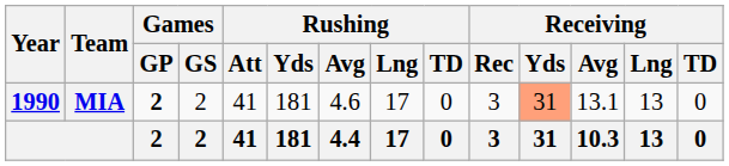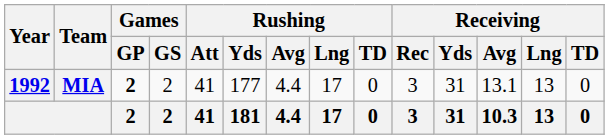MIA | Year: 1990 -> 1992
MIA | Rushing / Yds: 181 -> 177
MIA | Rushing / Avg: 4.6 -> 4.4
MIA | Receiving / Yds: lightsalmon background -> no background
